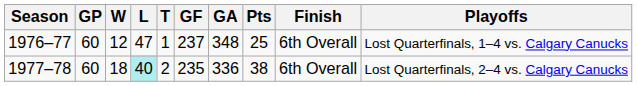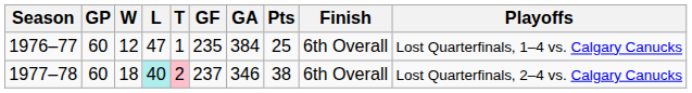1976–77 | GF: 237 -> 235
1976–77 | GA: 348 -> 384
1977–78 | T: no background -> pink background
1977–78 | GF: 235 -> 237
1977–78 | GA: 336 -> 346
